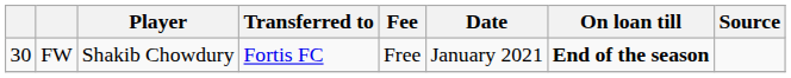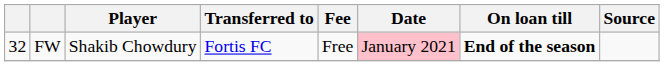FW | column 1: 30 -> 32
FW | Date: no background -> pink background
